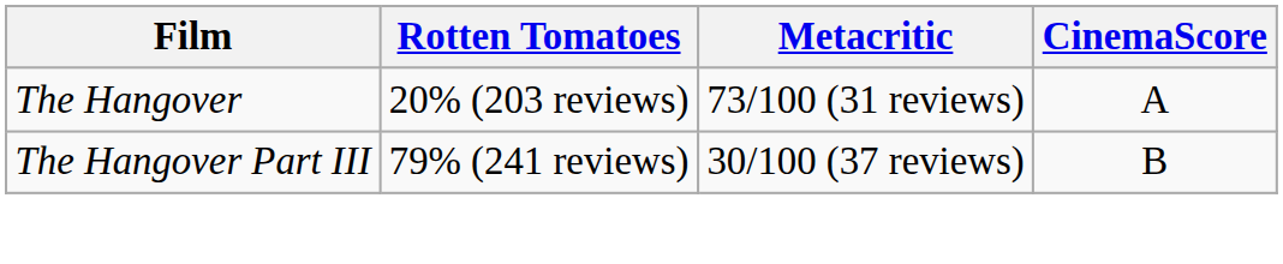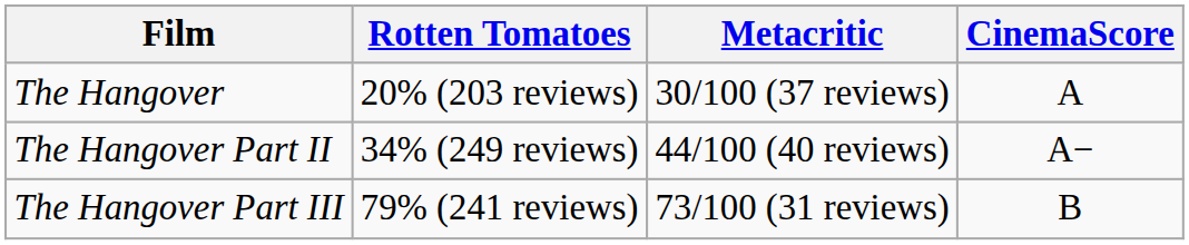The Hangover | Metacritic: 73/100 (31 reviews) -> 30/100 (37 reviews)
+ row: The Hangover Part II | 34% (249 reviews) | 44/100 (40 reviews) | A−
The Hangover Part III | Metacritic: 30/100 (37 reviews) -> 73/100 (31 reviews)
